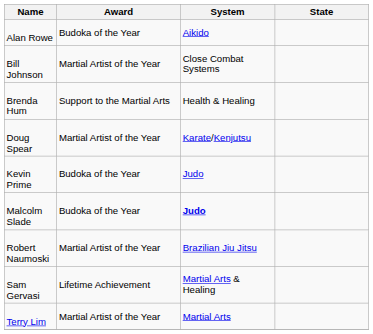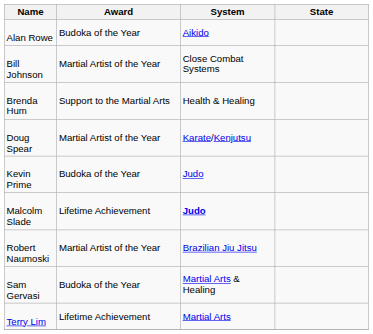Malcolm Slade | Award: Budoka of the Year -> Lifetime Achievement
Sam Gervasi | Award: Lifetime Achievement -> Budoka of the Year
Terry Lim | Award: Martial Artist of the Year -> Lifetime Achievement
